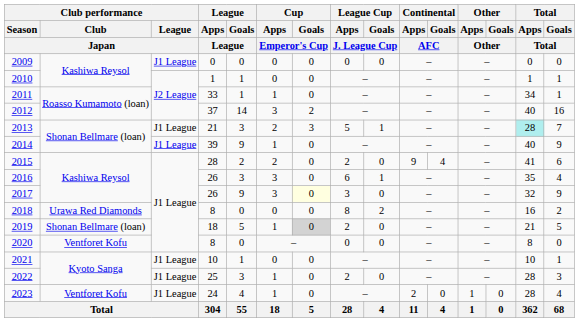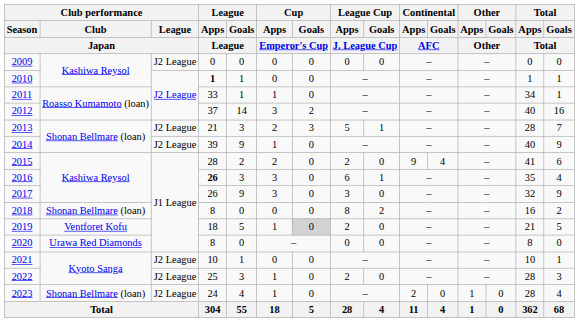2009 | Club performance / League / Japan: J1 League -> J2 League
2010 | League / Apps / League: normal -> bold
2013 | Club performance / League / Japan: J1 League -> J2 League
2013 | Total / Apps / Total: paleturquoise background -> no background
2014 | Club performance / League / Japan: J1 League -> J2 League
2016 | League / Apps / League: normal -> bold
2017 | Cup / Goals / Emperor's Cup: lightyellow background -> no background
2018 | Club performance / Club / Japan: Urawa Red Diamonds -> Shonan Bellmare (loan)
2019 | Club performance / Club / Japan: Shonan Bellmare (loan) -> Ventforet Kofu
2020 | Club performance / Club / Japan: Ventforet Kofu -> Urawa Red Diamonds
2021 | Club performance / League / Japan: J1 League -> J2 League
2022 | Club performance / League / Japan: J1 League -> J2 League
2023 | Club performance / Club / Japan: Ventforet Kofu -> Shonan Bellmare (loan)
2023 | Club performance / League / Japan: J1 League -> J2 League
